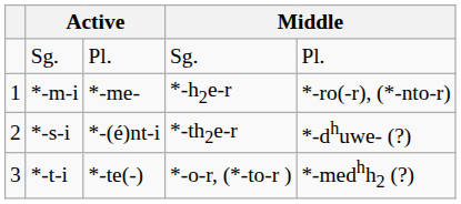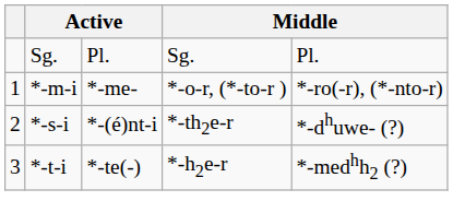*-m-i | column 4: *-h2e-r -> *-o-r, (*-to-r )
*-t-i | column 4: *-o-r, (*-to-r ) -> *-h2e-r
